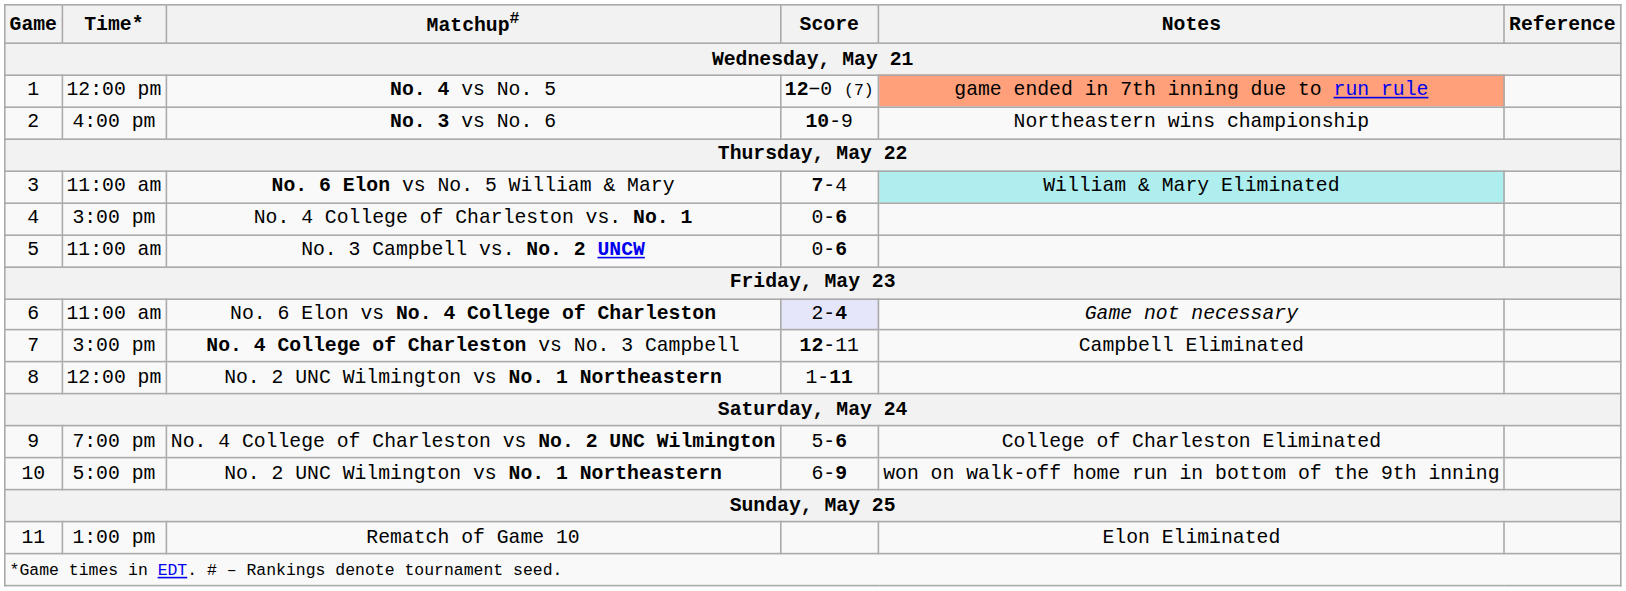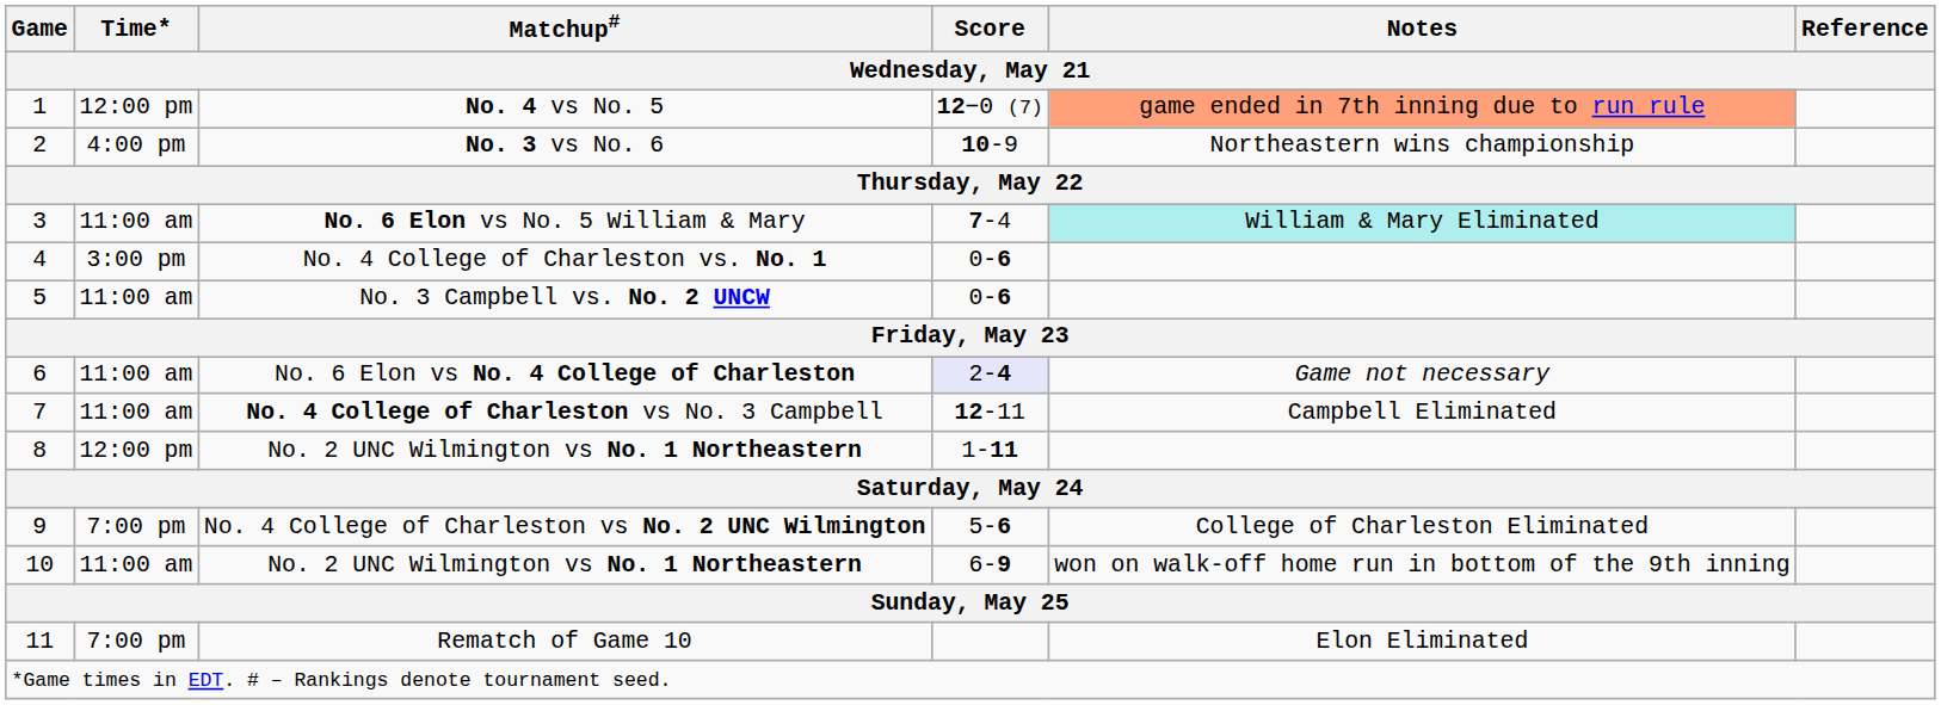No. 4 College of Charleston vs No. 3 Campbell | Time*: 3:00 pm -> 11:00 am
10 / No. 2 UNC Wilmington vs No. 1 Northeastern | Time*: 5:00 pm -> 11:00 am
Rematch of Game 10 | Time*: 1:00 pm -> 7:00 pm
